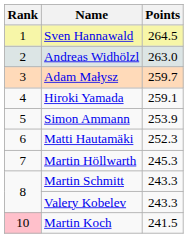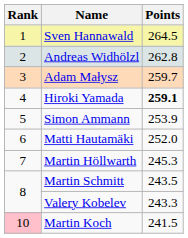Andreas Widhölzl | Points: 263.0 -> 262.8
Hiroki Yamada | Points: normal -> bold
Matti Hautamäki | Points: 252.3 -> 252.0
Martin Schmitt | Points: 243.3 -> 243.5
